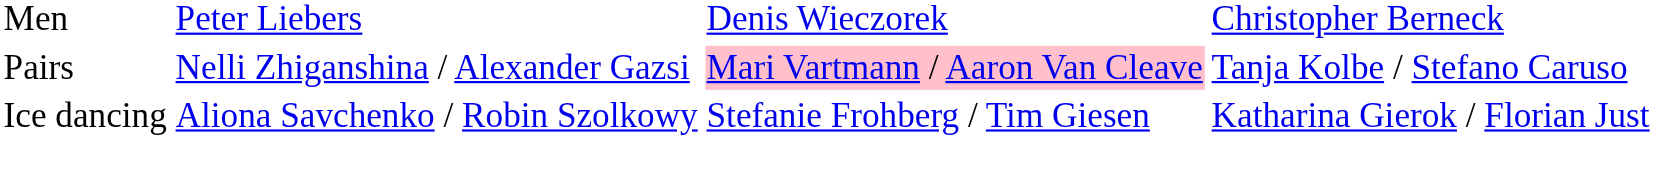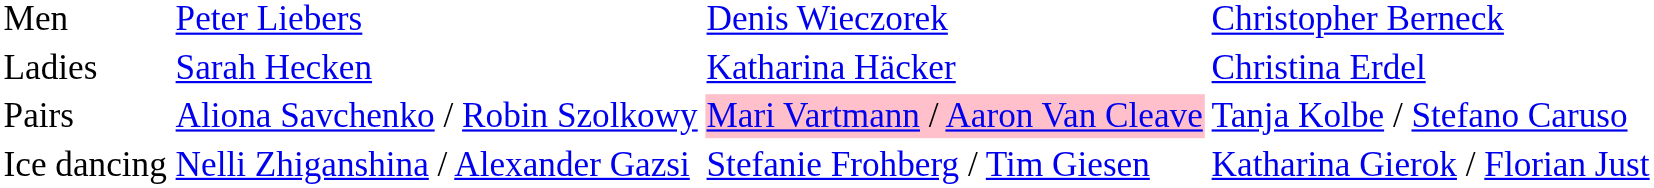+ row: Ladies | Sarah Hecken | Katharina Häcker | Christina Erdel
Pairs | column 2: Nelli Zhiganshina / Alexander Gazsi -> Aliona Savchenko / Robin Szolkowy
Ice dancing | column 2: Aliona Savchenko / Robin Szolkowy -> Nelli Zhiganshina / Alexander Gazsi
